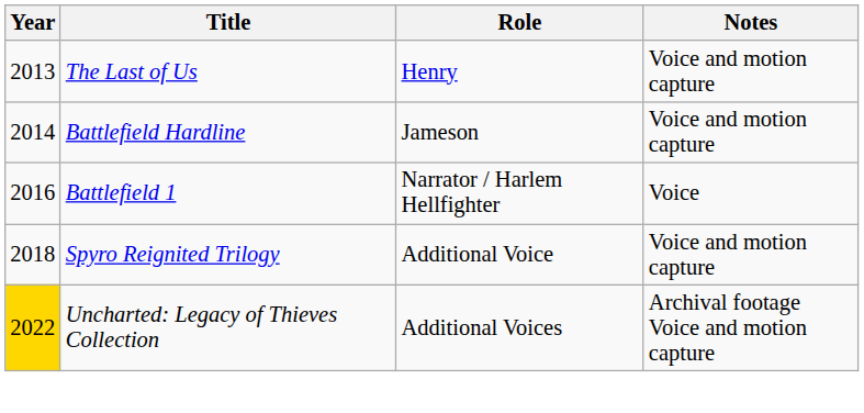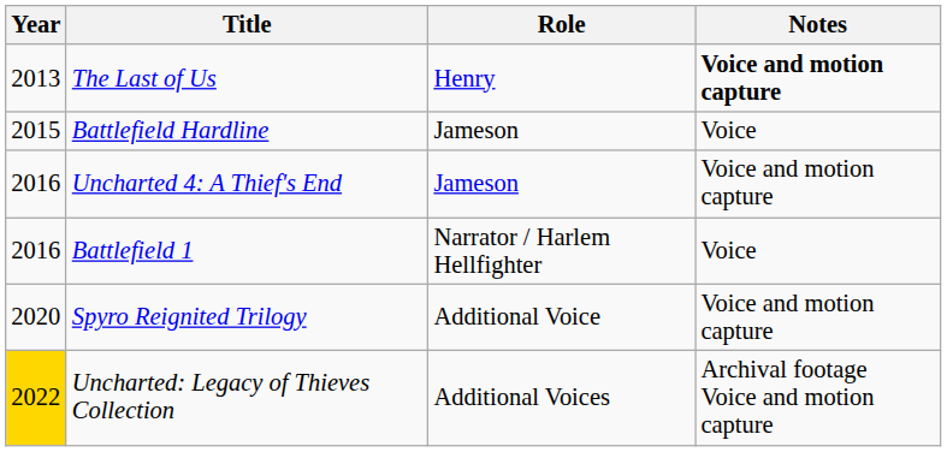The Last of Us | Notes: normal -> bold
Battlefield Hardline | Year: 2014 -> 2015
Battlefield Hardline | Notes: Voice and motion capture -> Voice
+ row: 2016 | Uncharted 4: A Thief's End | Jameson | Voice and motion capture
Spyro Reignited Trilogy | Year: 2018 -> 2020
